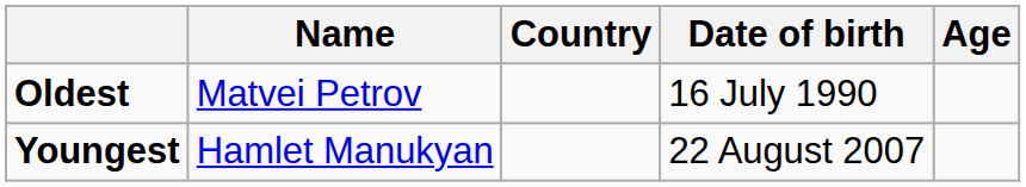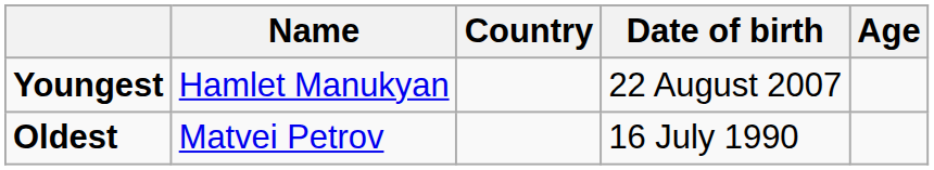rows swapped: Youngest <-> Oldest
